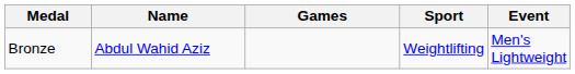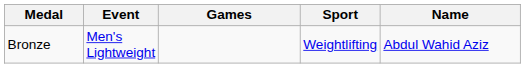columns swapped: Name <-> Event
